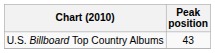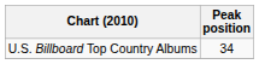U.S. Billboard Top Country Albums | Peak position: 43 -> 34
